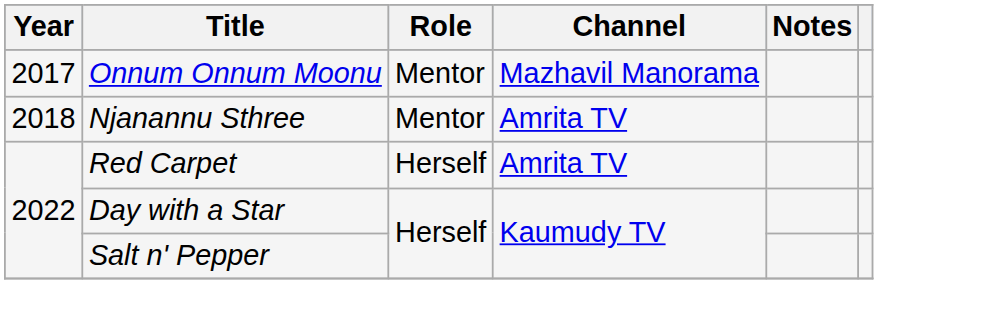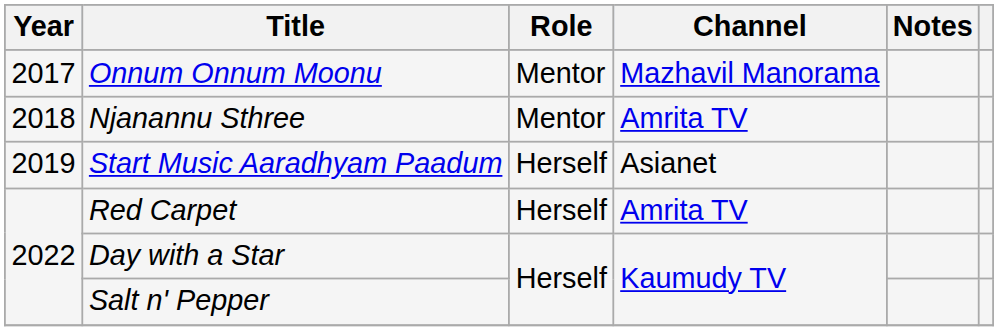+ row: 2019 | Start Music Aaradhyam Paadum | Herself | Asianet
